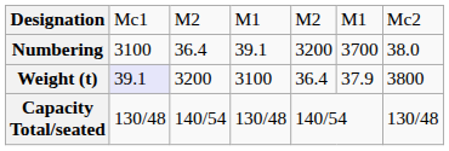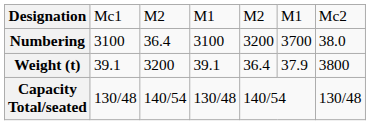Numbering | column 4: 39.1 -> 3100
Weight (t) | column 2: lavender background -> no background
Weight (t) | column 4: 3100 -> 39.1
